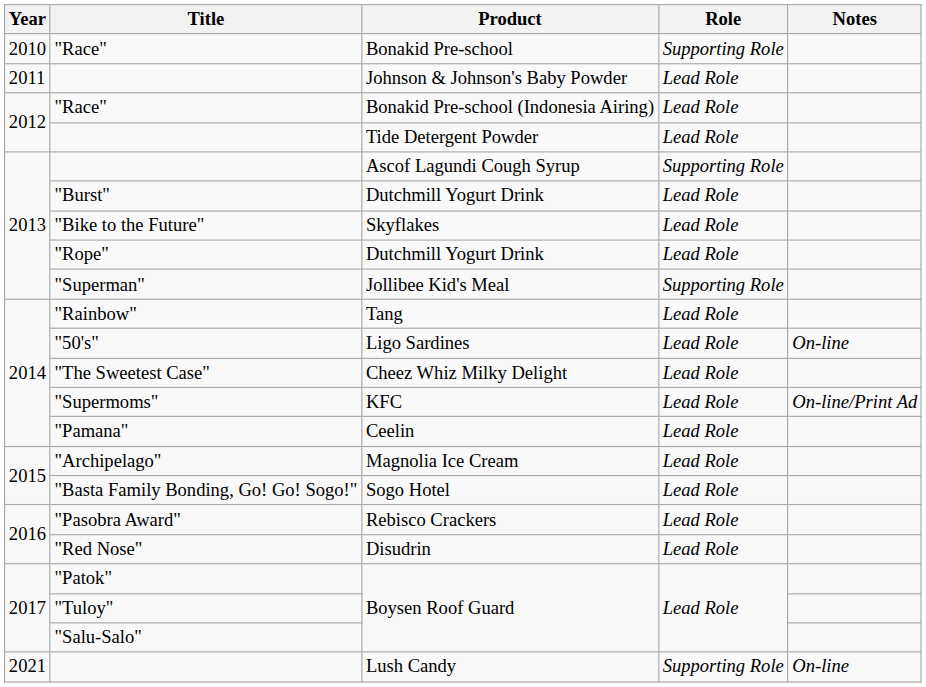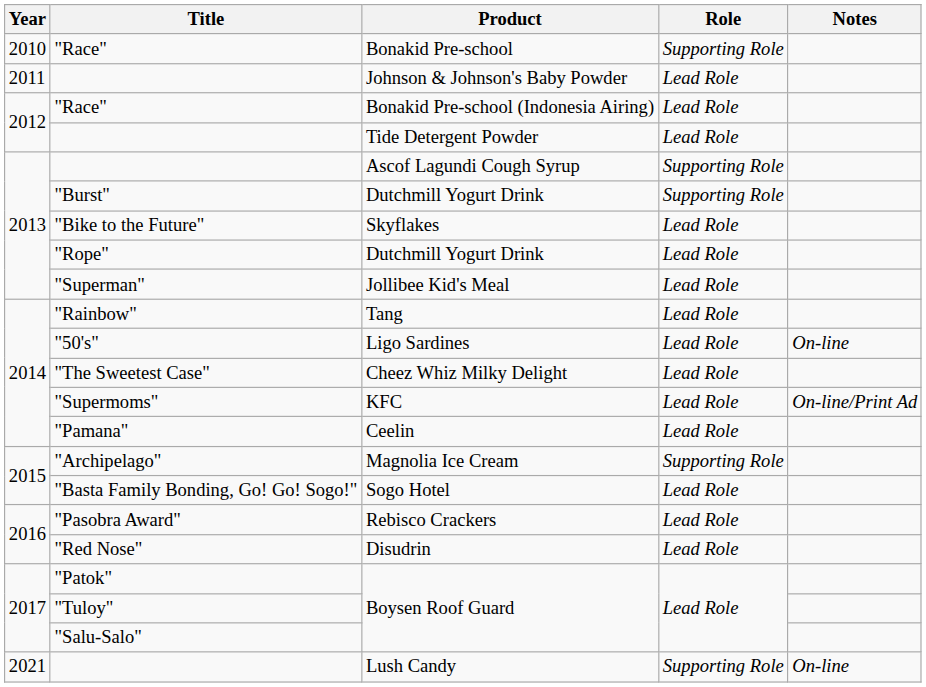"Burst" / Dutchmill Yogurt Drink | Role: Lead Role -> Supporting Role
Jollibee Kid's Meal | Role: Supporting Role -> Lead Role
Magnolia Ice Cream | Role: Lead Role -> Supporting Role
